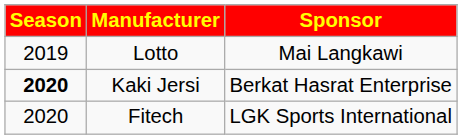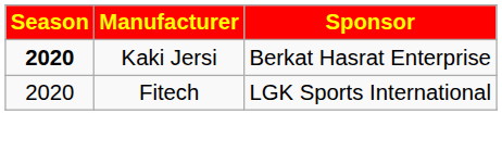- row: 2019 | Lotto | Mai Langkawi
